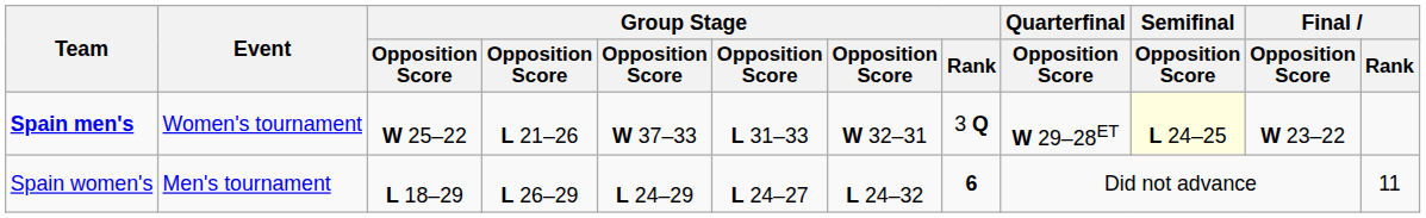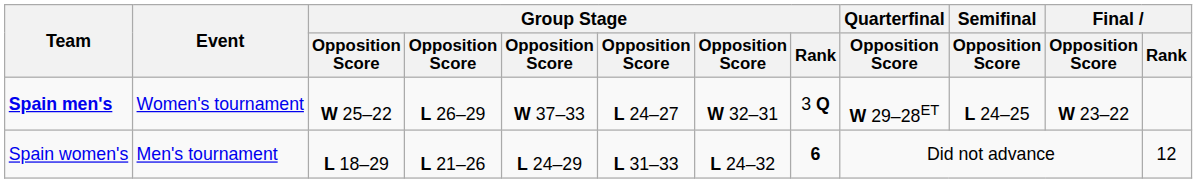Spain men's | column 4: L 21–26 -> L 26–29
Spain men's | column 6: L 31–33 -> L 24–27
Spain men's | Semifinal / Opposition Score: lightyellow background -> no background
Spain women's | column 4: L 26–29 -> L 21–26
Spain women's | column 6: L 24–27 -> L 31–33
Spain women's | Final / Rank: 11 -> 12
